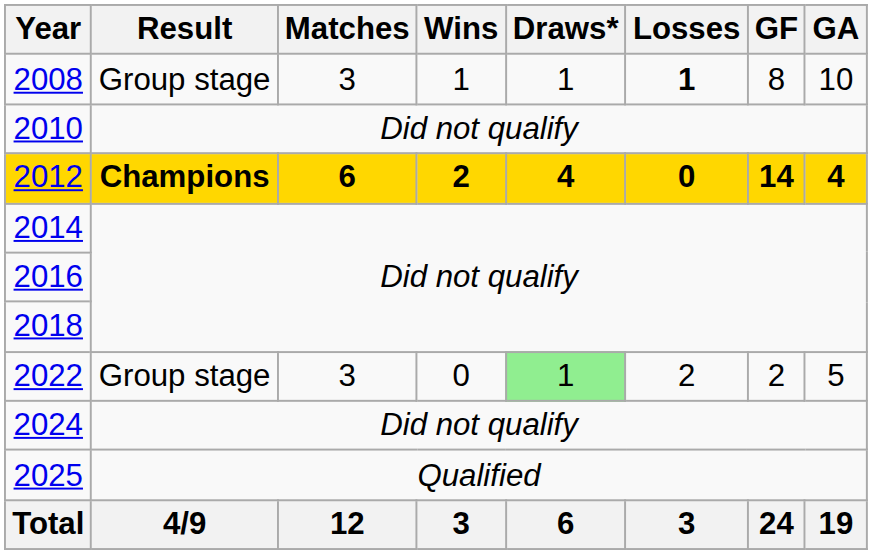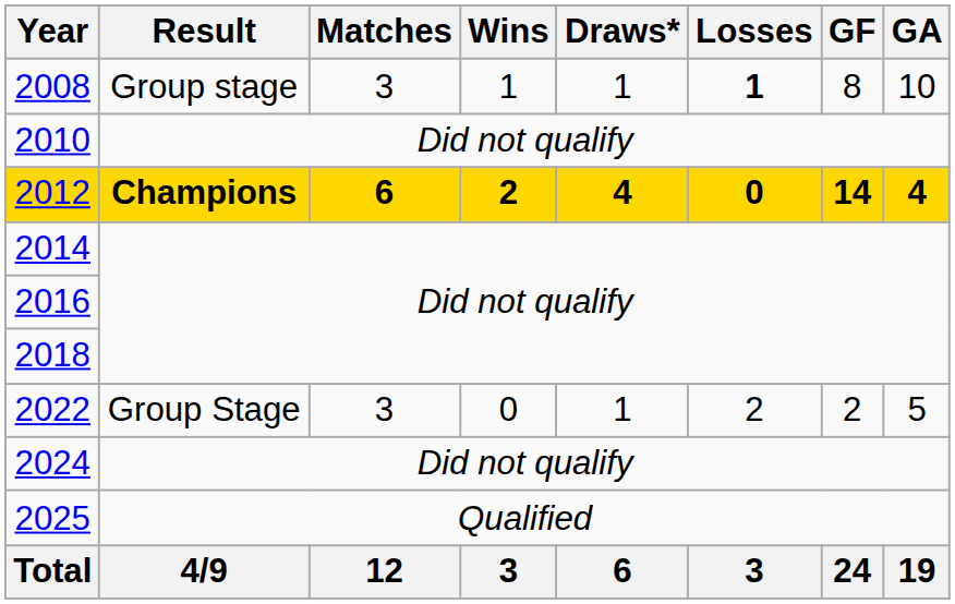2022 | Result: Group stage -> Group Stage
2022 | Draws*: lightgreen background -> no background
